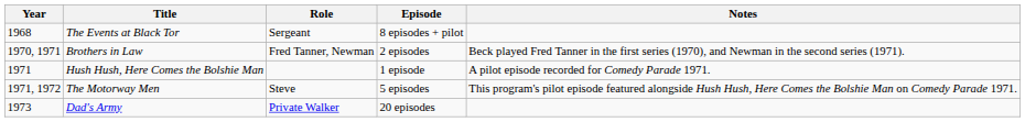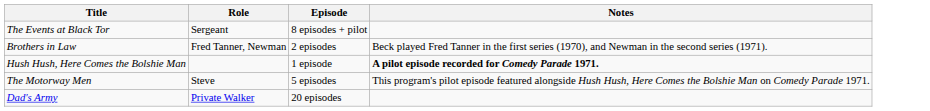- column: Year | 1968 | 1970, 1971 | 1971 | 1971, 1972 | 1973
Hush Hush, Here Comes the Bolshie Man | Notes: normal -> bold
